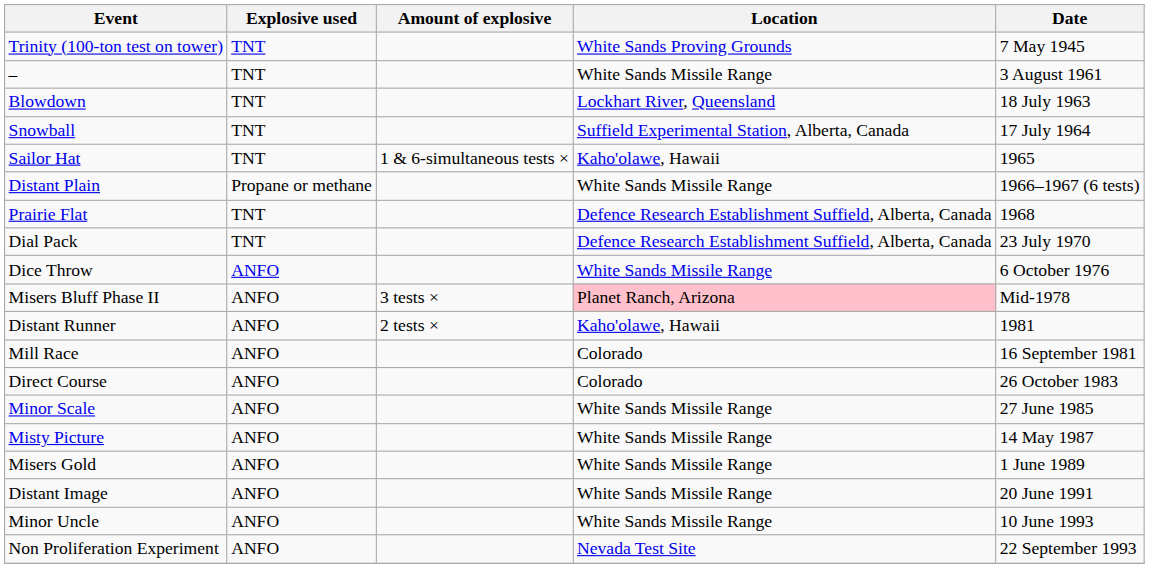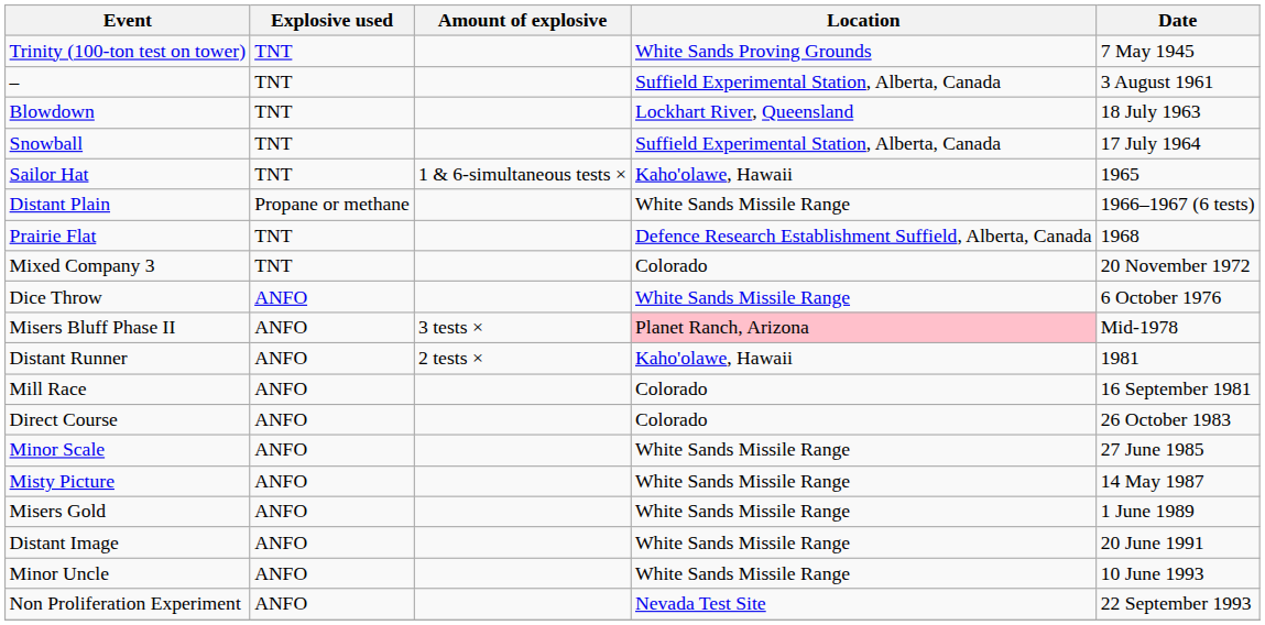– | Location: White Sands Missile Range -> Suffield Experimental Station, Alberta, Canada
- row: Dial Pack | TNT | Defence Research Establishment Suffield, Alberta, Canada | 23 July 1970
+ row: Mixed Company 3 | TNT | Colorado | 20 November 1972
